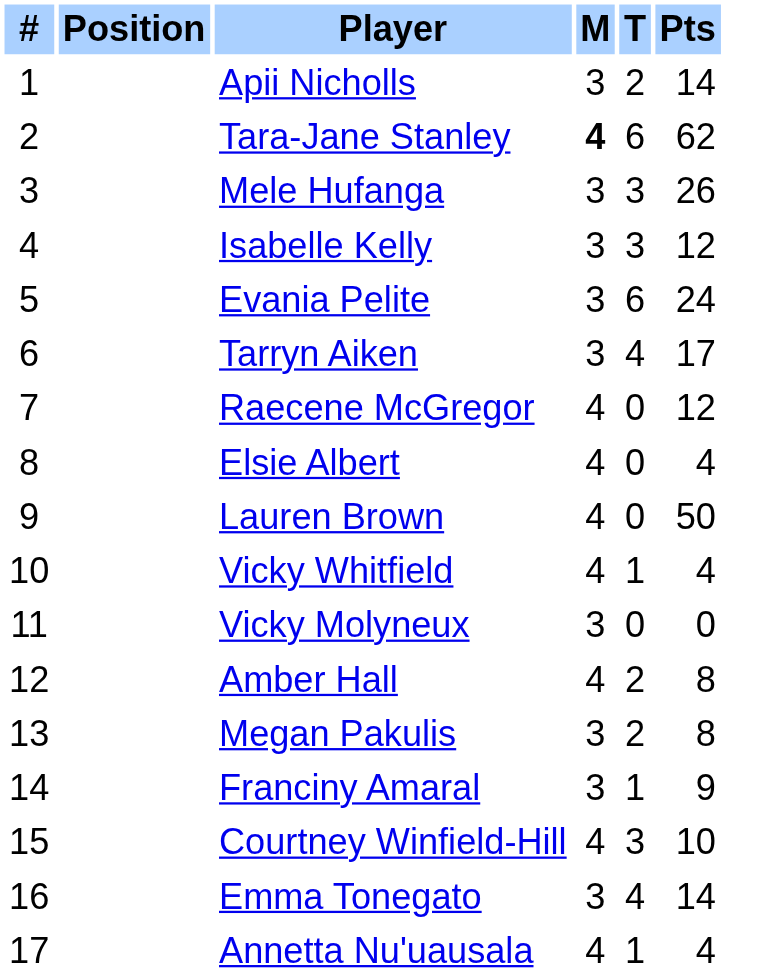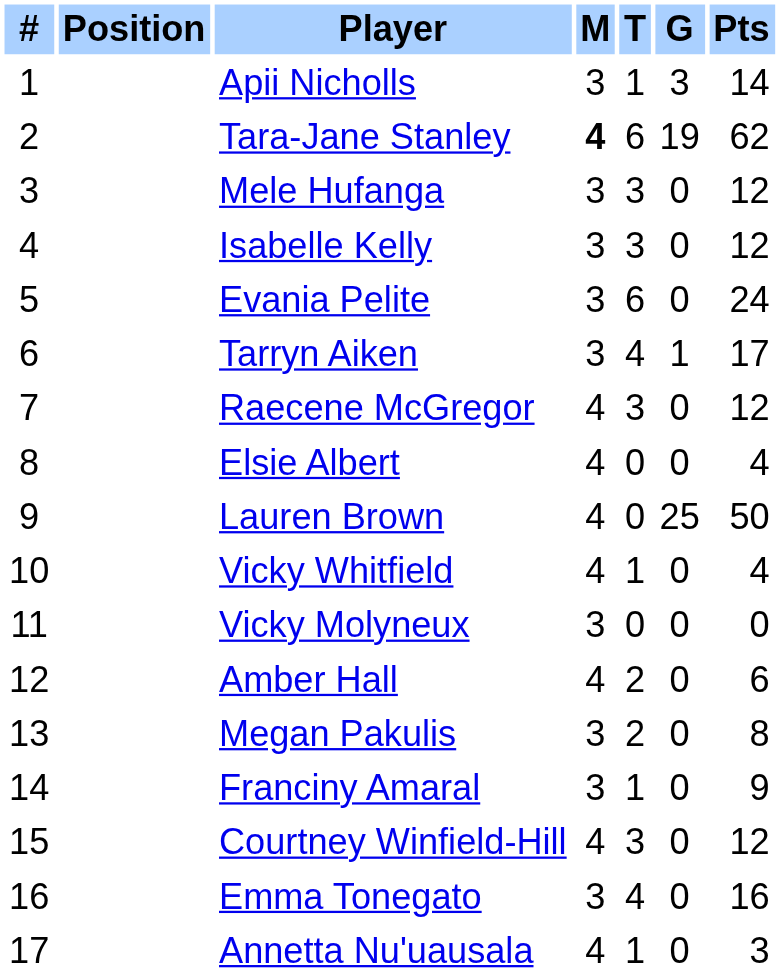+ column: G | 3 | 19 | 0 | 0 | 0 | 1 | 0 | 0 | 25 | 0 | 0 | 0 | 0 | 0 | 0 | 0 | 0
Apii Nicholls | T: 2 -> 1
Mele Hufanga | Pts: 26 -> 12
Raecene McGregor | T: 0 -> 3
Amber Hall | Pts: 8 -> 6
Courtney Winfield-Hill | Pts: 10 -> 12
Emma Tonegato | Pts: 14 -> 16
Annetta Nu'uausala | Pts: 4 -> 3
